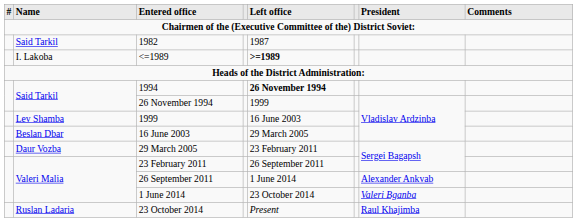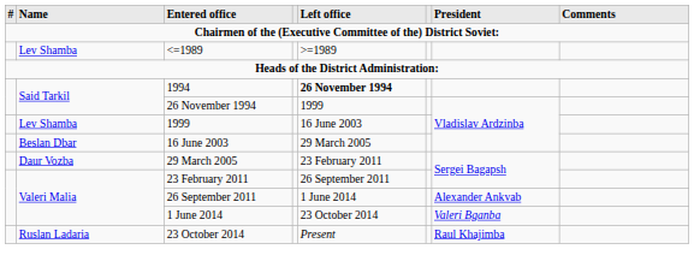- row: Said Tarkil | 1982 | 1987
<=1989 | column 2: I. Lakoba -> Lev Shamba
<=1989 | column 5: bold -> normal
